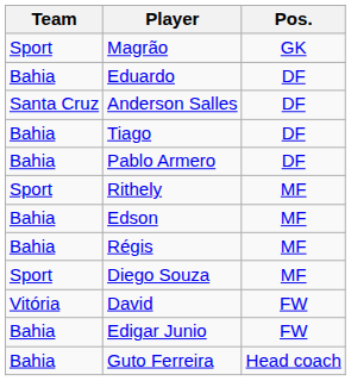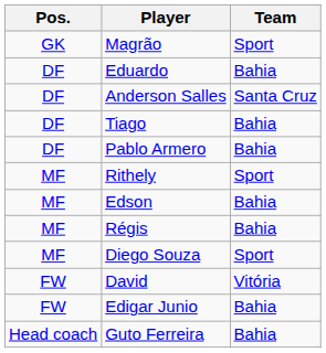columns swapped: Pos. <-> Team
